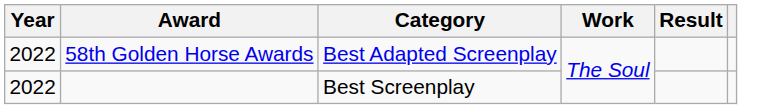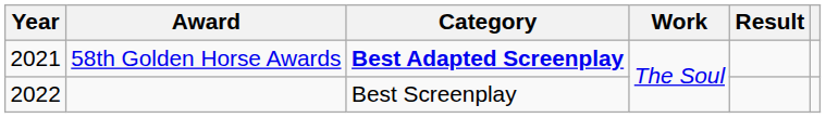58th Golden Horse Awards | Year: 2022 -> 2021
58th Golden Horse Awards | Category: normal -> bold
